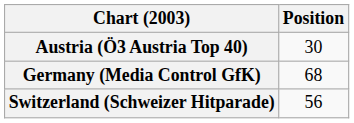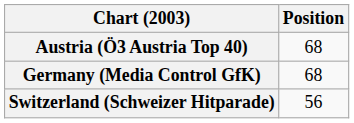Austria (Ö3 Austria Top 40) | Position: 30 -> 68
